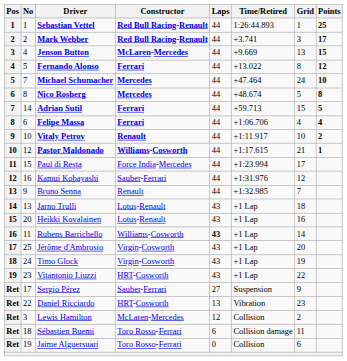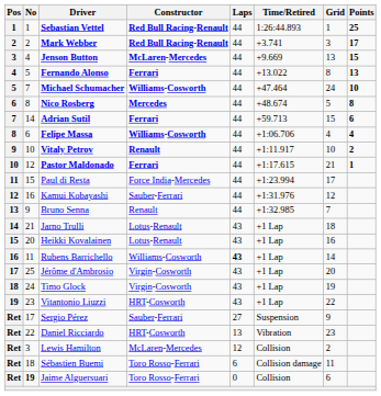Fernando Alonso | Points: 12 -> 13
Michael Schumacher | Constructor: Mercedes -> Williams-Cosworth
Adrian Sutil | Points: 5 -> 6
Felipe Massa | Constructor: Ferrari -> Williams-Cosworth
Pastor Maldonado | Constructor: Williams-Cosworth -> Ferrari
Jarno Trulli | No: 13 -> 21
Jaime Alguersuari | No: normal -> bold
